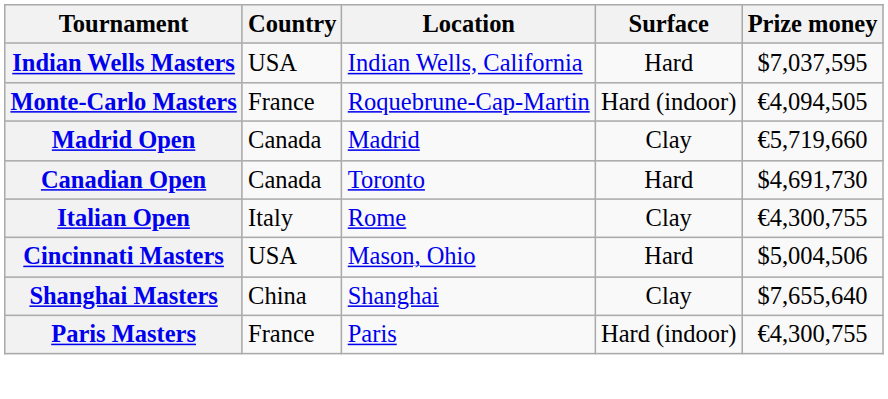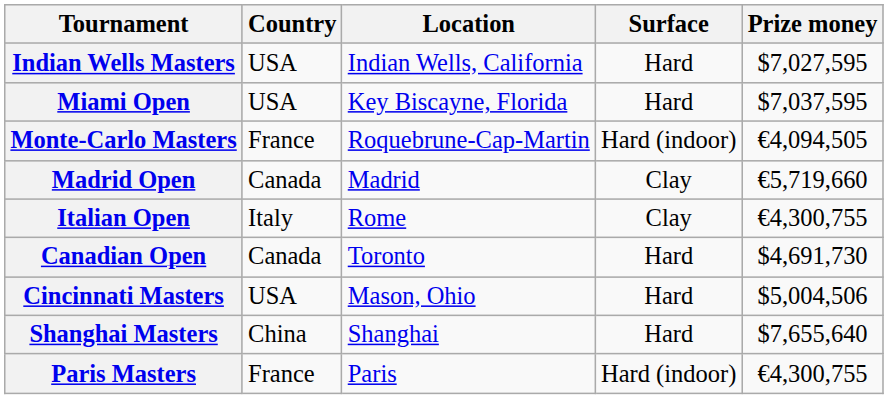Indian Wells Masters | Prize money: $7,037,595 -> $7,027,595
+ row: Miami Open | USA | Key Biscayne, Florida | Hard | $7,037,595
rows swapped: Italian Open <-> Canadian Open
Shanghai Masters | Surface: Clay -> Hard
